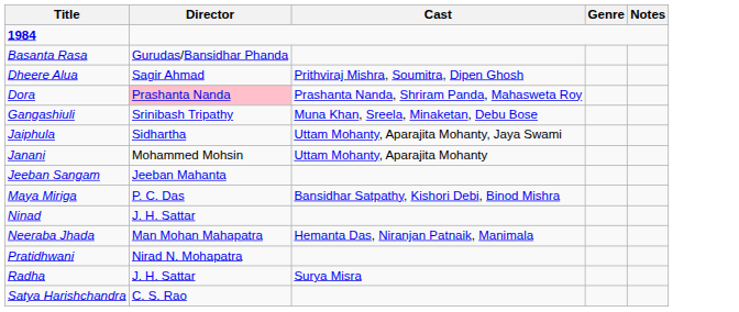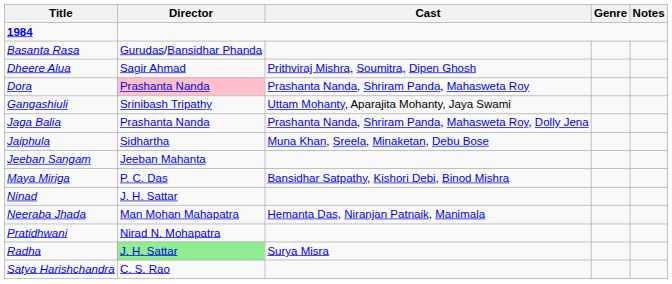Gangashiuli | Cast: Muna Khan, Sreela, Minaketan, Debu Bose -> Uttam Mohanty, Aparajita Mohanty, Jaya Swami
+ row: Jaga Balia | Prashanta Nanda | Prashanta Nanda, Shriram Panda, Mahasweta Roy, Dolly Jena
Jaiphula | Cast: Uttam Mohanty, Aparajita Mohanty, Jaya Swami -> Muna Khan, Sreela, Minaketan, Debu Bose
- row: Janani | Mohammed Mohsin | Uttam Mohanty, Aparajita Mohanty
Radha | Director: no background -> lightgreen background
